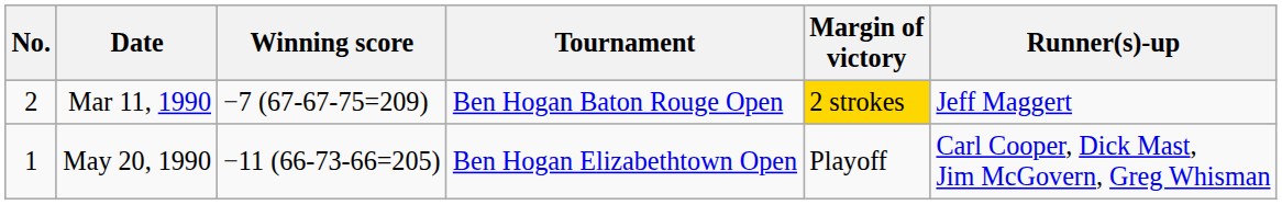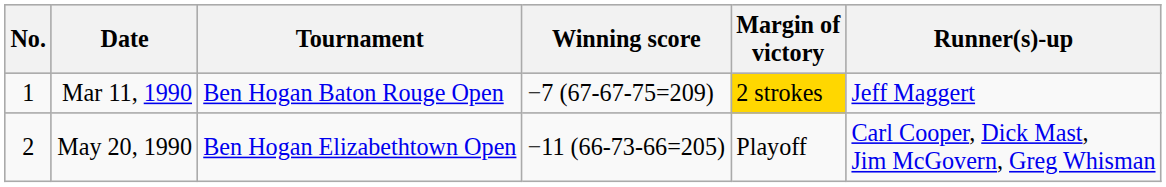columns swapped: Tournament <-> Winning score
Mar 11, 1990 | No.: 2 -> 1
May 20, 1990 | No.: 1 -> 2
